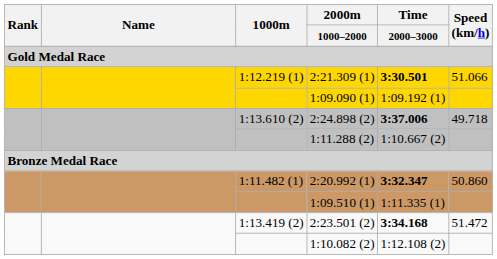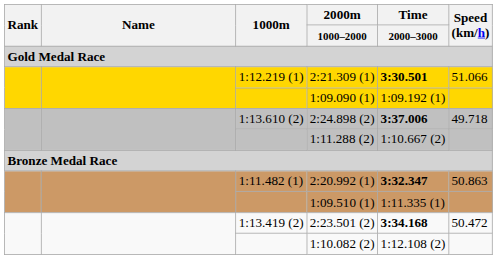2:20.992 (1) | Speed (km/h): 50.860 -> 50.863
2:23.501 (2) | Speed (km/h): 51.472 -> 50.472
